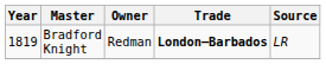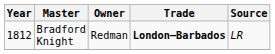Bradford Knight | Year: 1819 -> 1812
